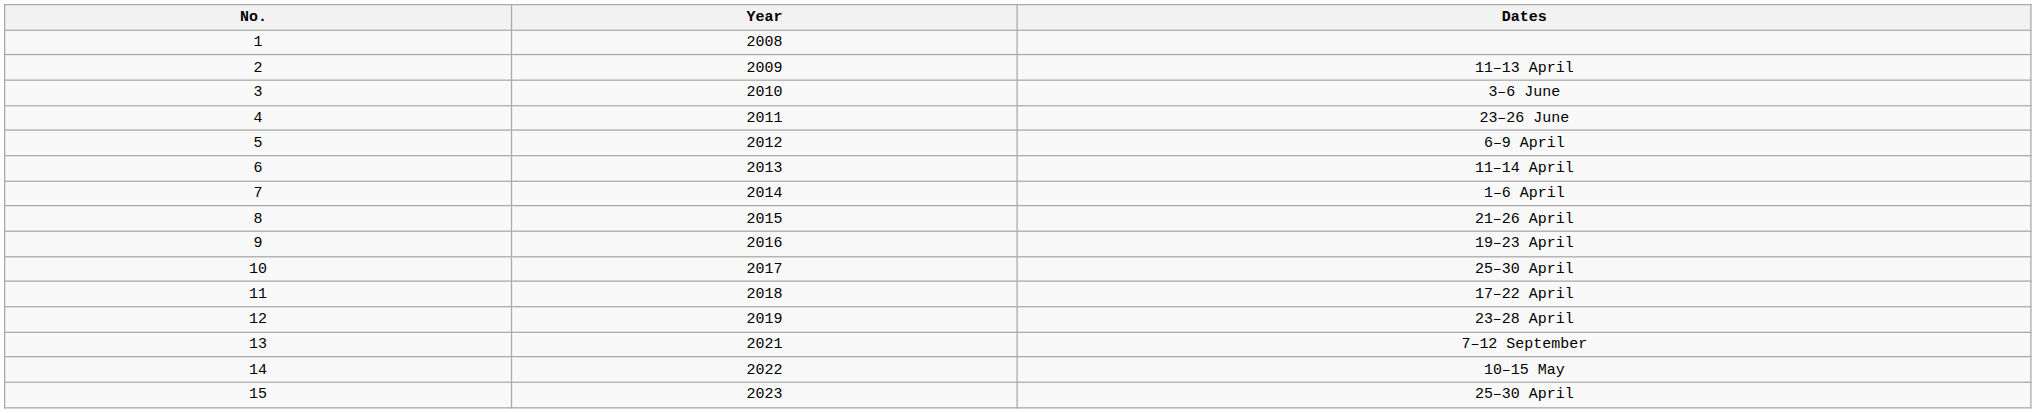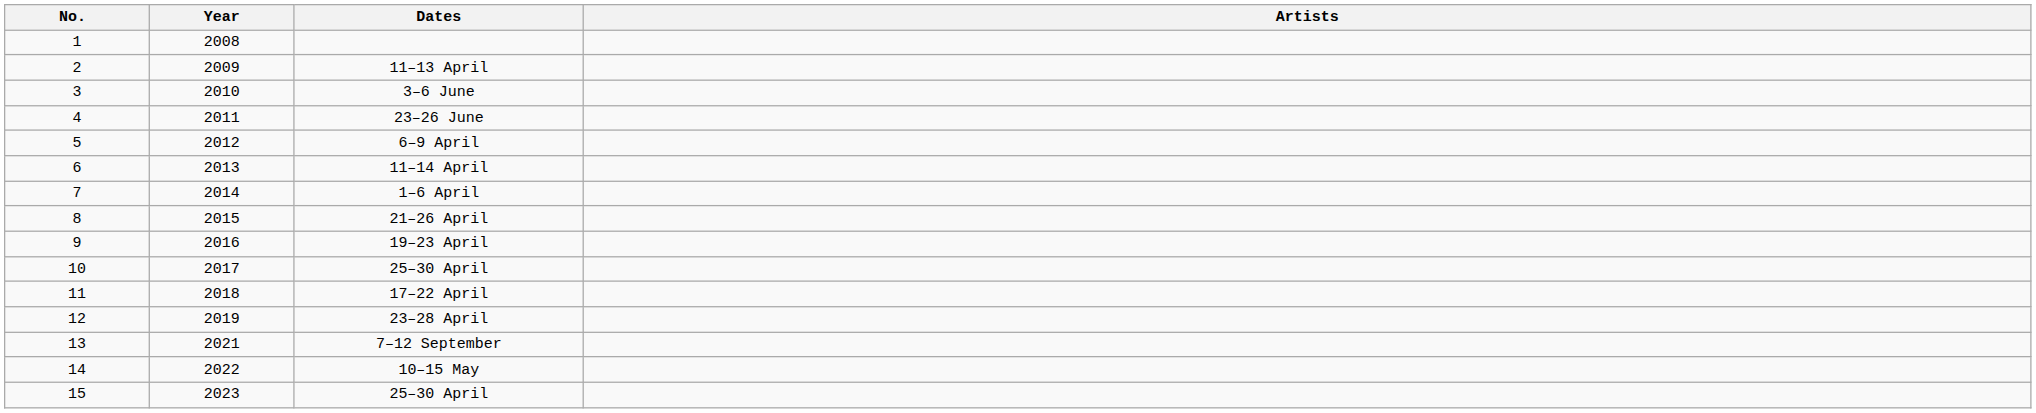+ column: Artists
